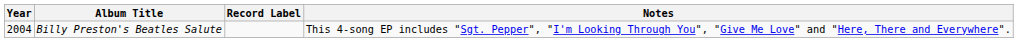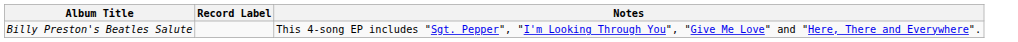- column: Year | 2004
